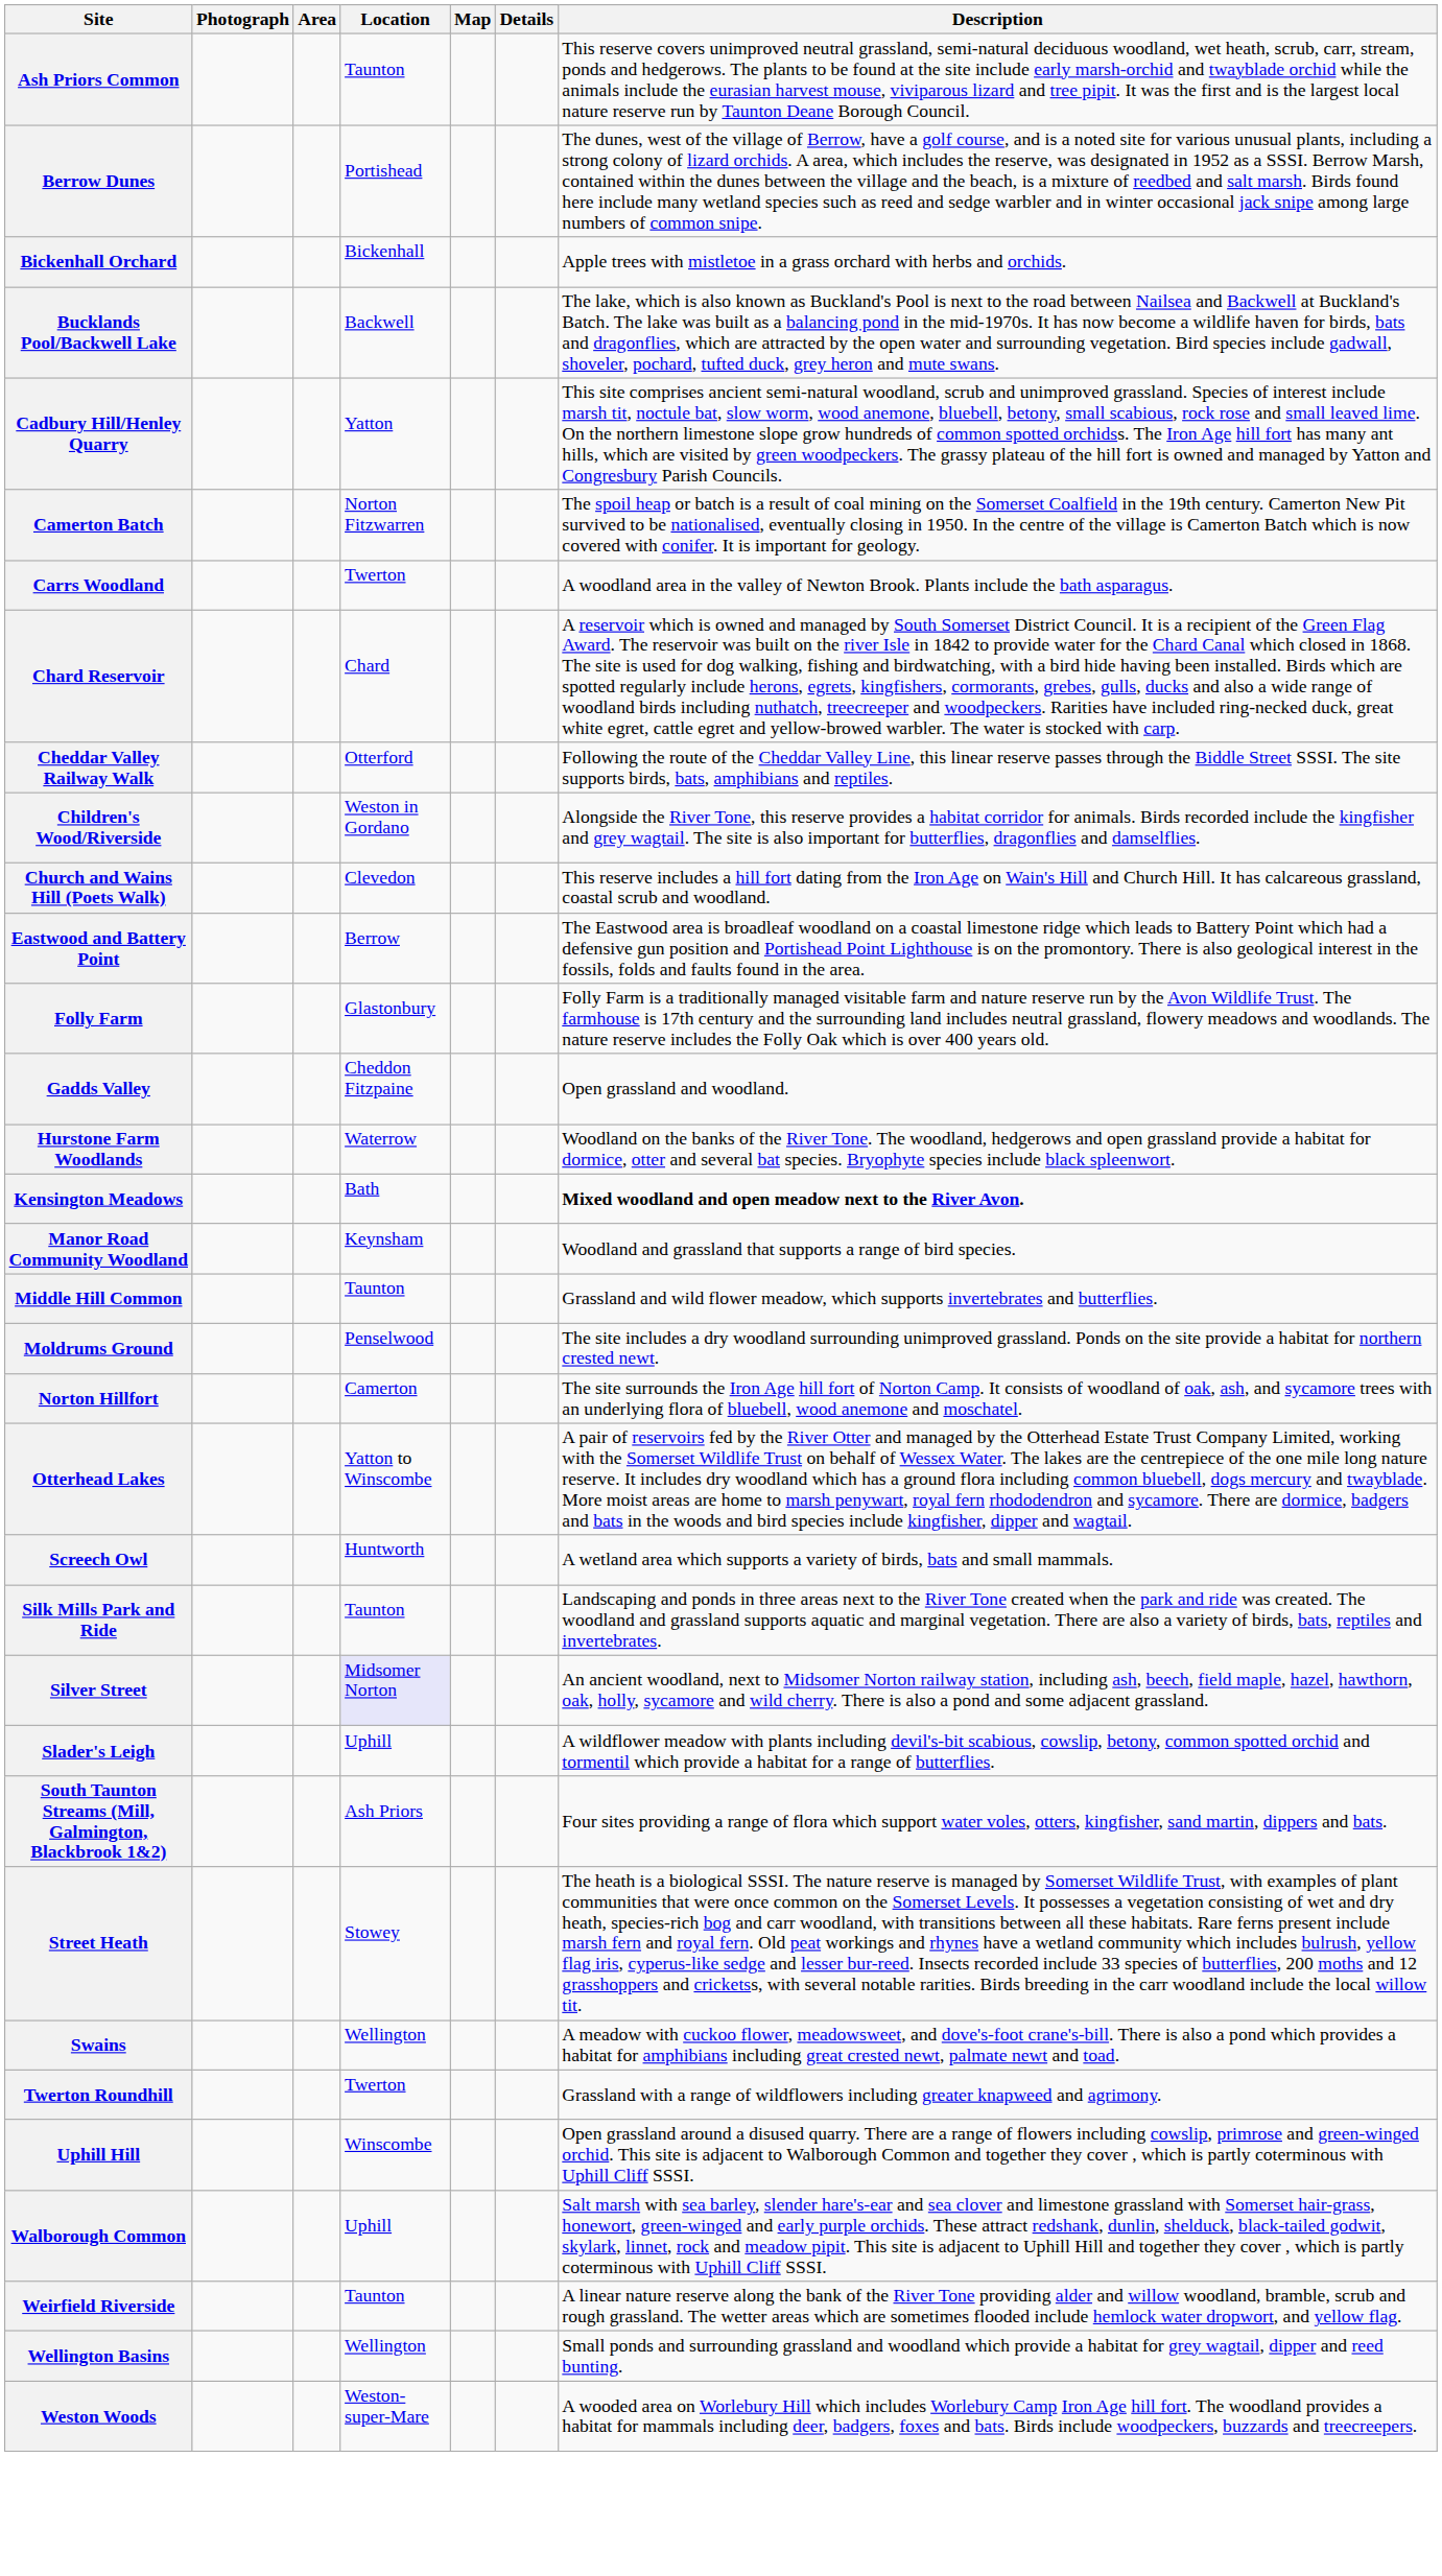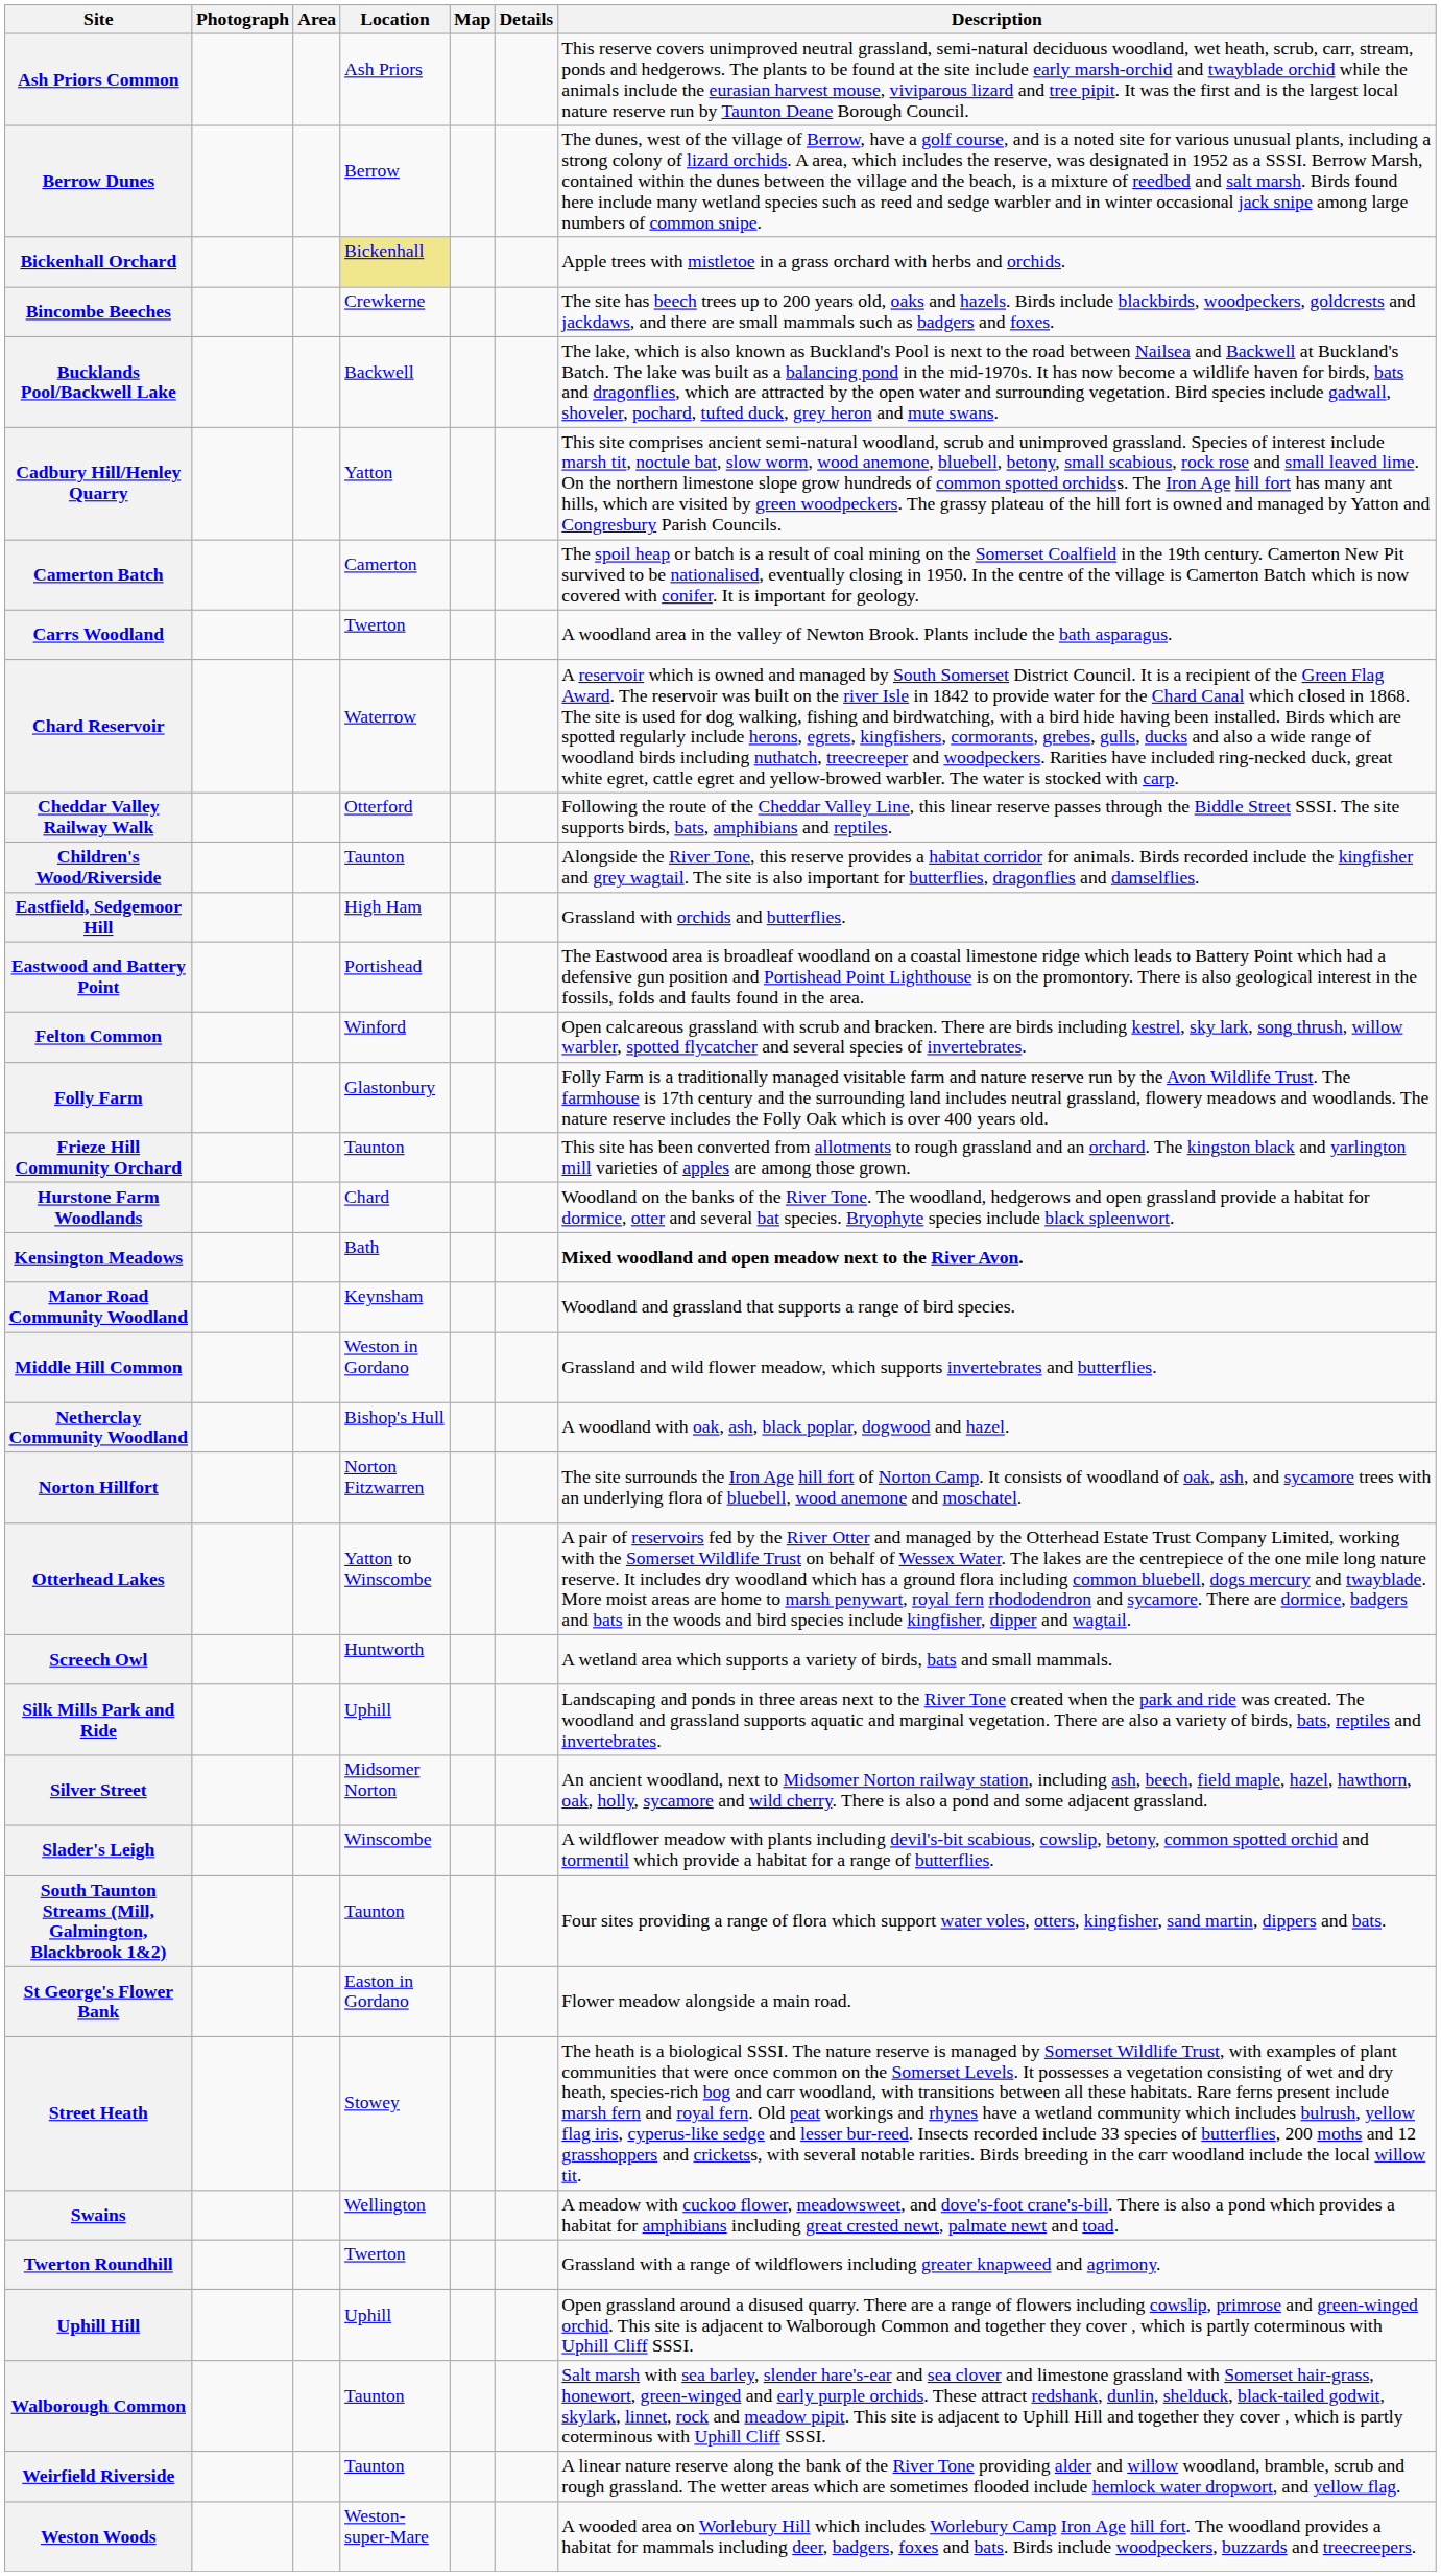Ash Priors Common | Location: Taunton -> Ash Priors
Berrow Dunes | Location: Portishead -> Berrow
Bickenhall Orchard | Location: no background -> khaki background
+ row: Bincombe Beeches | Crewkerne | The site has beech trees up to 200 years old, oaks and hazels. Birds include blackbirds, woodpeckers, goldcrests and jackdaws, and there are small mammals such as badgers and foxes.
Camerton Batch | Location: Norton Fitzwarren -> Camerton
Chard Reservoir | Location: Chard -> Waterrow
Children's Wood/Riverside | Location: Weston in Gordano -> Taunton
- row: Church and Wains Hill (Poets Walk) | Clevedon | This reserve includes a hill fort dating from the Iron Age on Wain's Hill and Church Hill. It has calcareous grassland, coastal scrub and woodland.
+ row: Eastfield, Sedgemoor Hill | High Ham | Grassland with orchids and butterflies.
Eastwood and Battery Point | Location: Berrow -> Portishead
+ row: Felton Common | Winford | Open calcareous grassland with scrub and bracken. There are birds including kestrel, sky lark, song thrush, willow warbler, spotted flycatcher and several species of invertebrates.
+ row: Frieze Hill Community Orchard | Taunton | This site has been converted from allotments to rough grassland and an orchard. The kingston black and yarlington mill varieties of apples are among those grown.
- row: Gadds Valley | Cheddon Fitzpaine | Open grassland and woodland.
Hurstone Farm Woodlands | Location: Waterrow -> Chard
Middle Hill Common | Location: Taunton -> Weston in Gordano
- row: Moldrums Ground | Penselwood | The site includes a dry woodland surrounding unimproved grassland. Ponds on the site provide a habitat for northern crested newt.
+ row: Netherclay Community Woodland | Bishop's Hull | A woodland with oak, ash, black poplar, dogwood and hazel.
Norton Hillfort | Location: Camerton -> Norton Fitzwarren
Silk Mills Park and Ride | Location: Taunton -> Uphill
Silver Street | Location: lavender background -> no background
Slader's Leigh | Location: Uphill -> Winscombe
South Taunton Streams (Mill, Galmington, Blackbrook 1&2) | Location: Ash Priors -> Taunton
+ row: St George's Flower Bank | Easton in Gordano | Flower meadow alongside a main road.
Uphill Hill | Location: Winscombe -> Uphill
Walborough Common | Location: Uphill -> Taunton
- row: Wellington Basins | Wellington | Small ponds and surrounding grassland and woodland which provide a habitat for grey wagtail, dipper and reed bunting.
